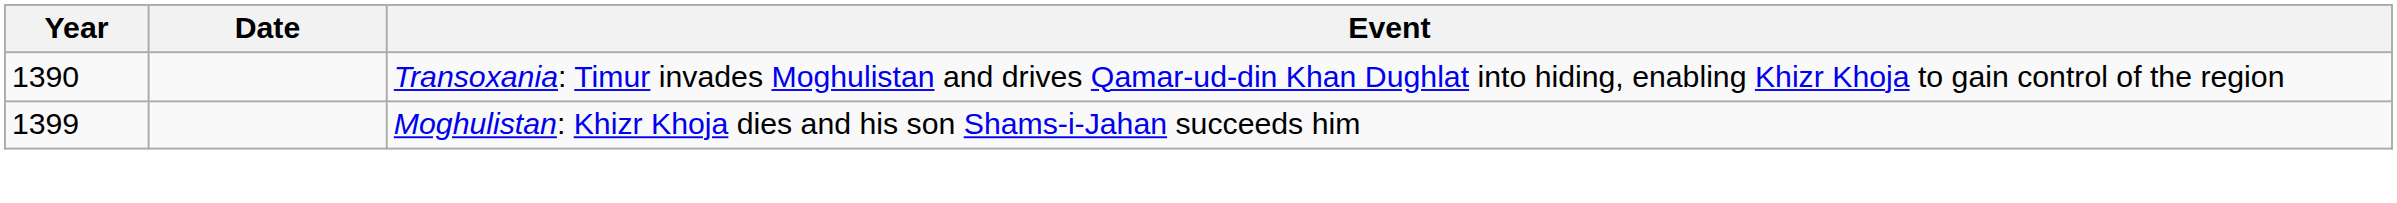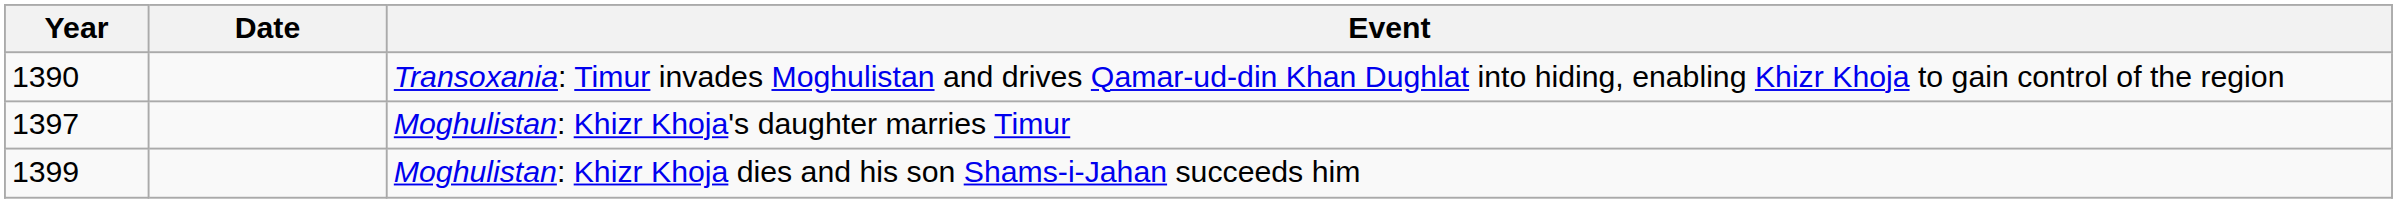+ row: 1397 | Moghulistan: Khizr Khoja's daughter marries Timur
